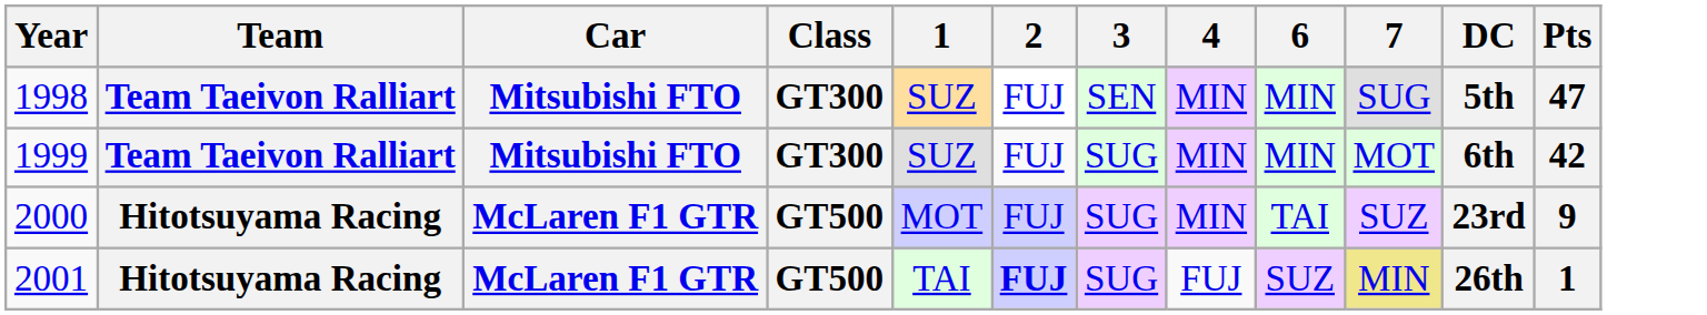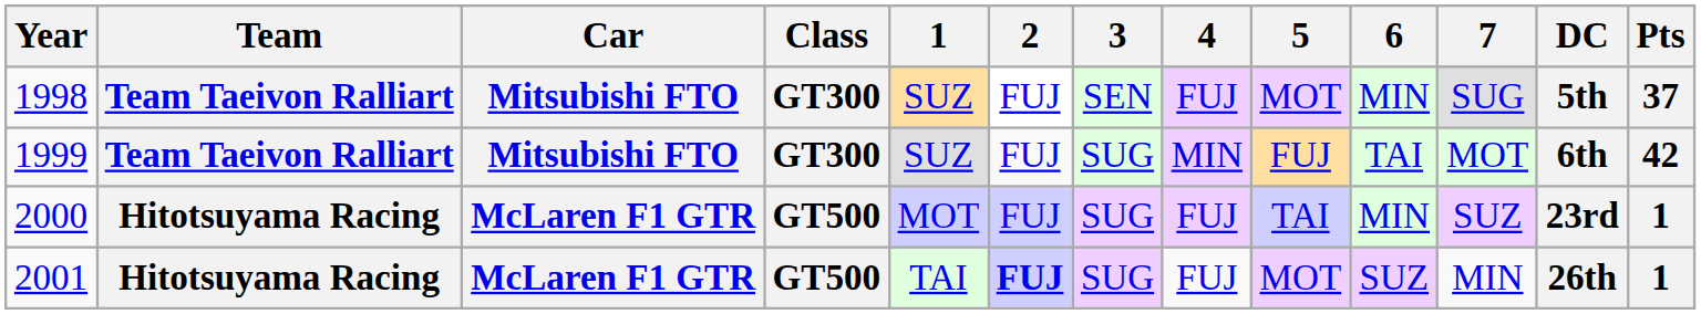+ column: 5 | MOT | FUJ | TAI | MOT
1998 | 4: MIN -> FUJ
1998 | Pts: 47 -> 37
1999 | 6: MIN -> TAI
2000 | 4: MIN -> FUJ
2000 | 6: TAI -> MIN
2000 | Pts: 9 -> 1
2001 | 7: khaki background -> no background
